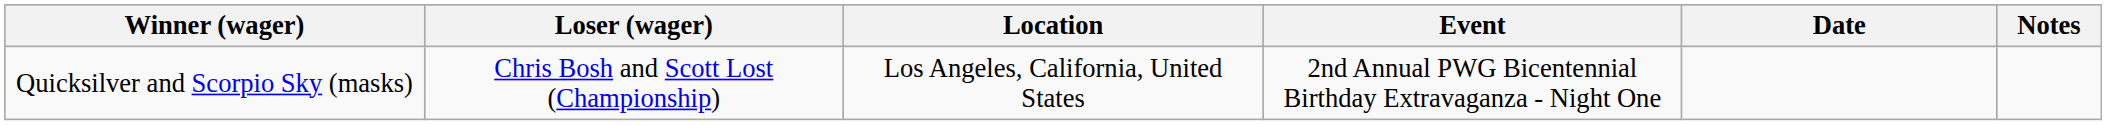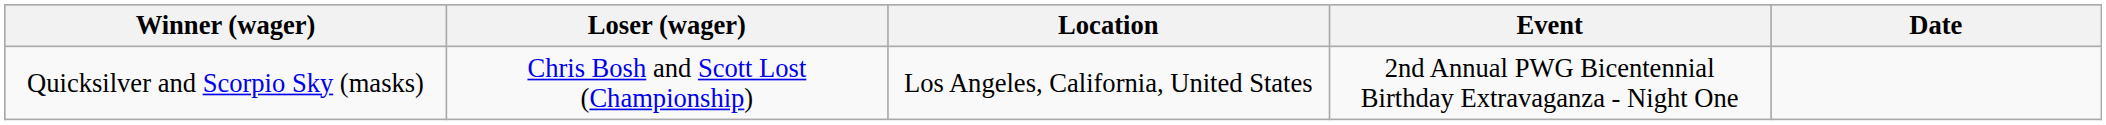- column: Notes
